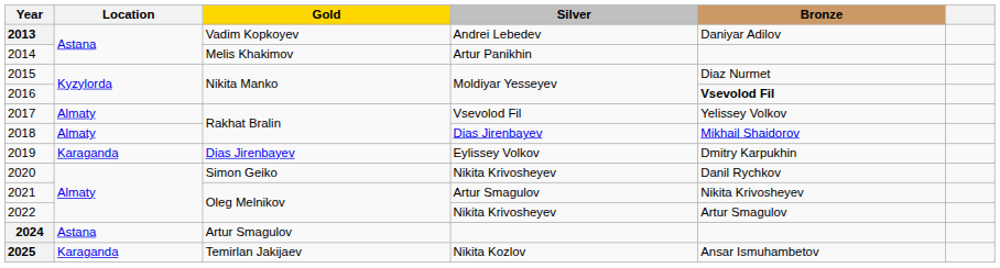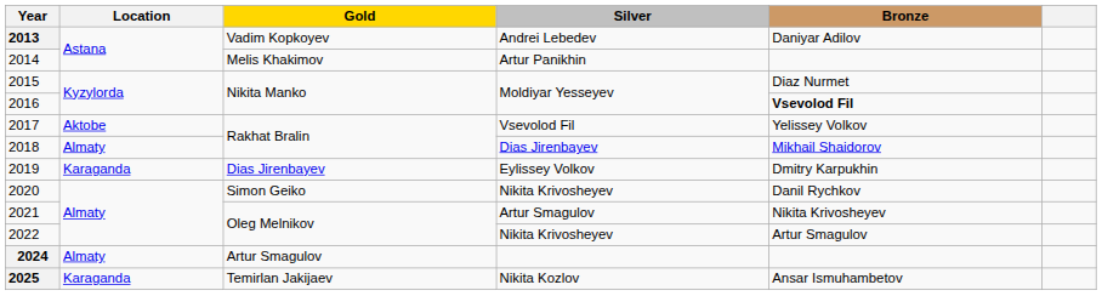2017 | Location: Almaty -> Aktobe
2024 | Location: Astana -> Almaty
